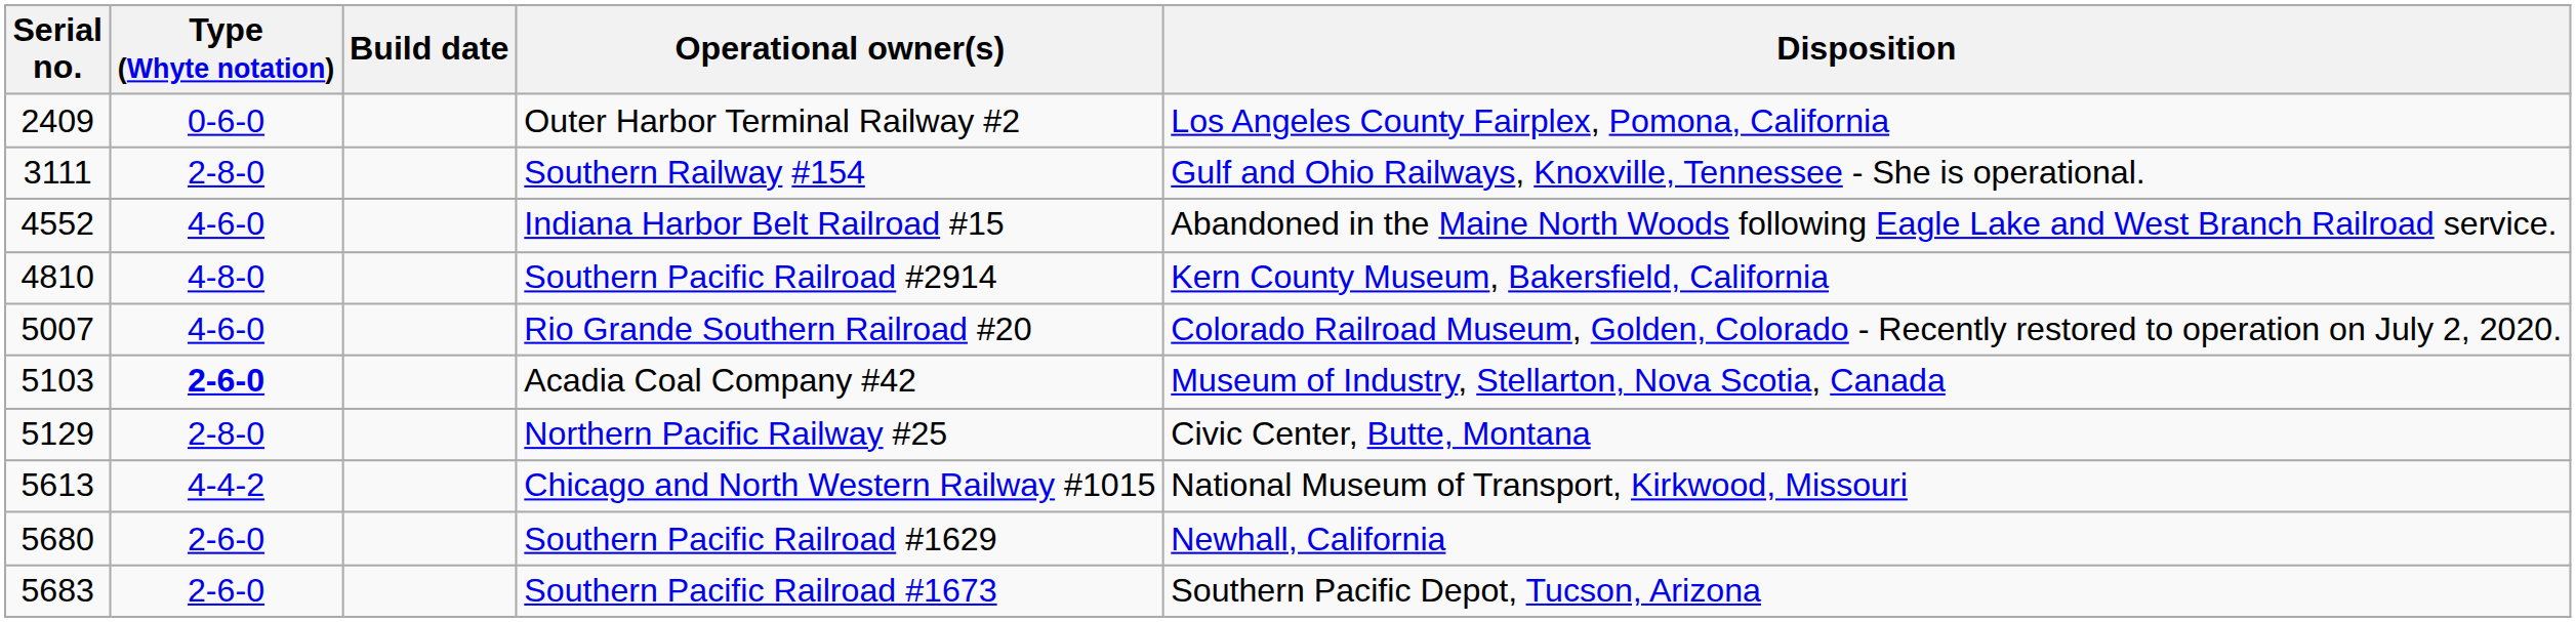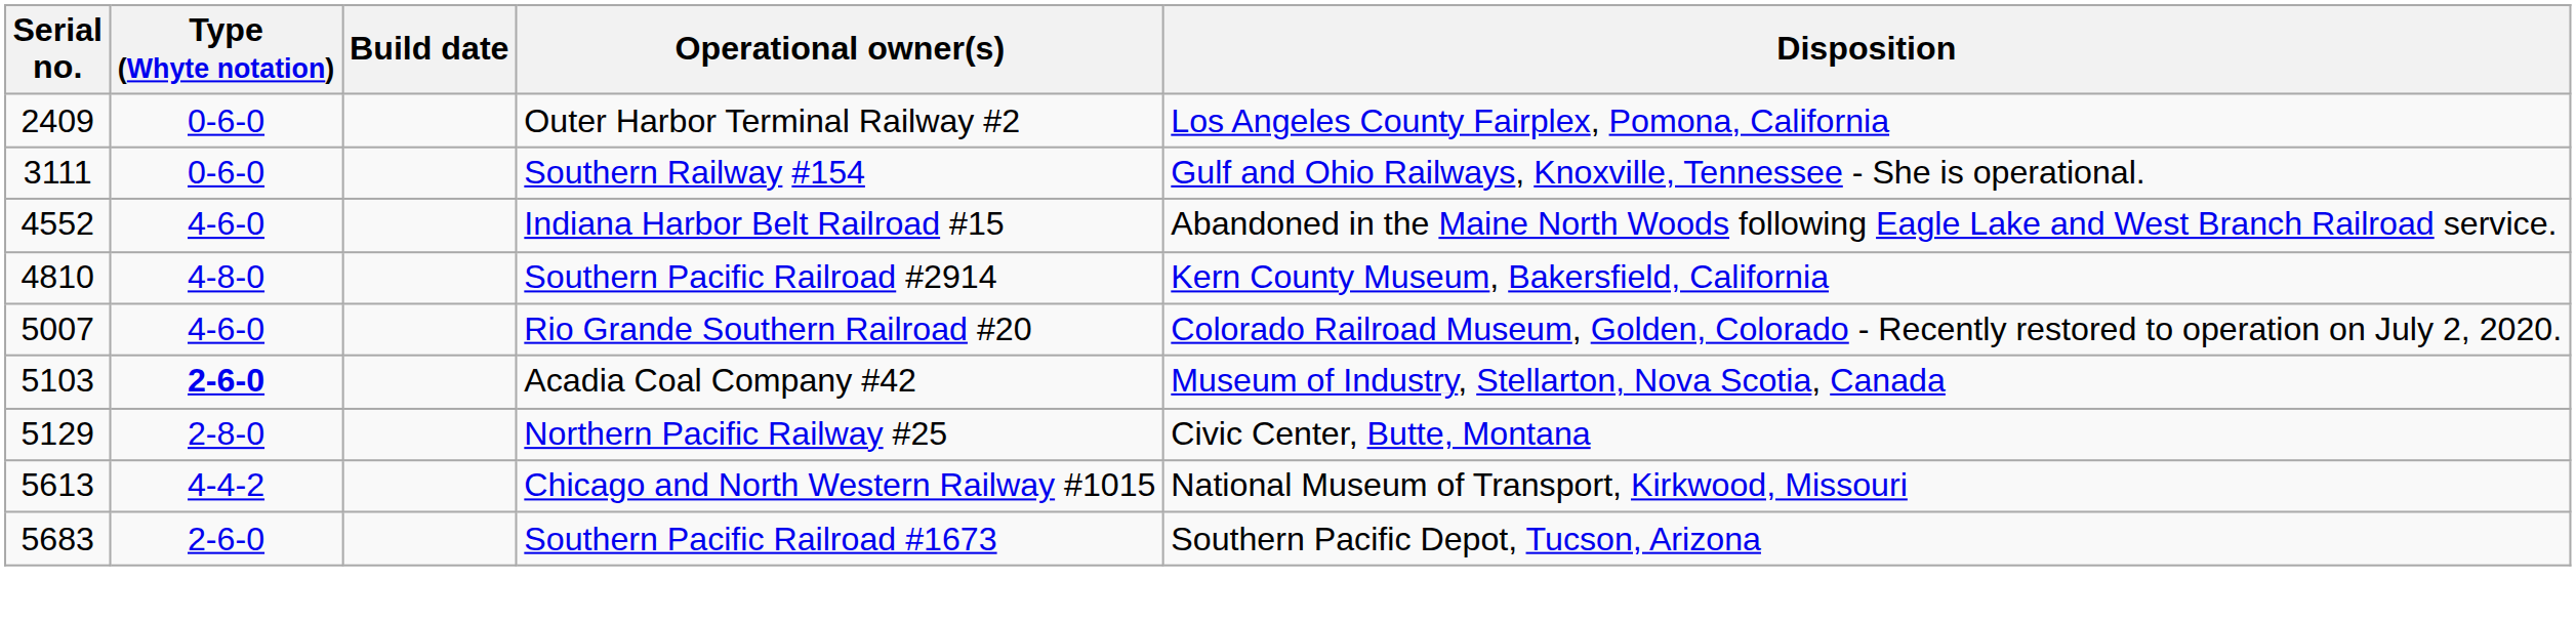Southern Railway #154 | Type (Whyte notation): 2-8-0 -> 0-6-0
- row: 5680 | 2-6-0 | Southern Pacific Railroad #1629 | Newhall, California
